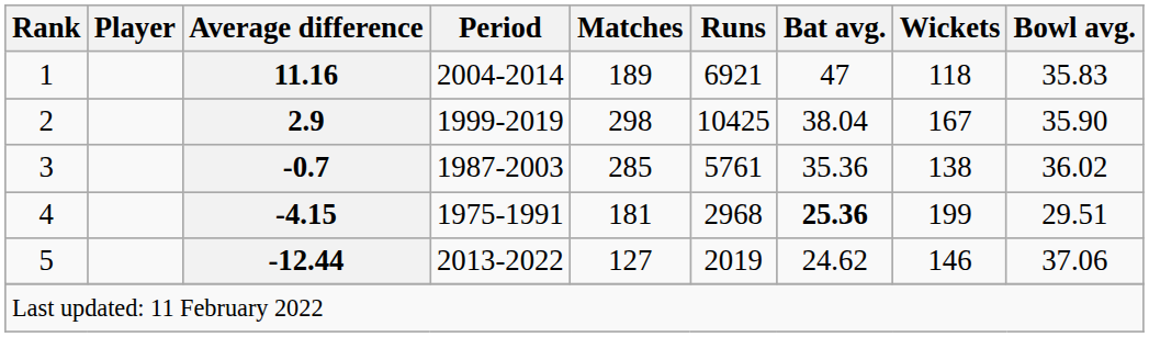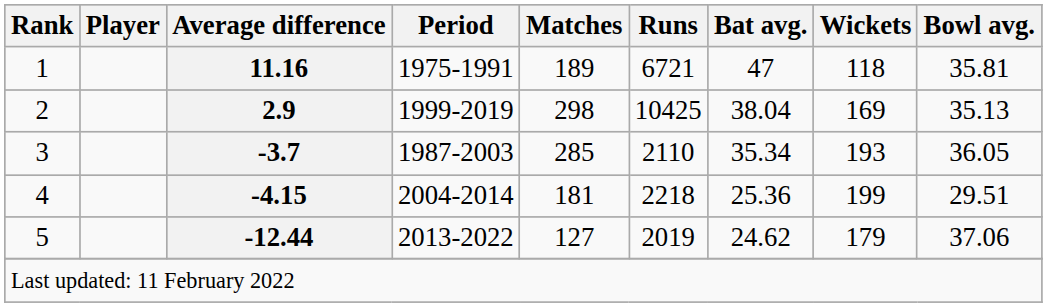1 | Period: 2004-2014 -> 1975-1991
1 | Runs: 6921 -> 6721
1 | Bowl avg.: 35.83 -> 35.81
2 | Wickets: 167 -> 169
2 | Bowl avg.: 35.90 -> 35.13
3 | Average difference: -0.7 -> -3.7
3 | Runs: 5761 -> 2110
3 | Bat avg.: 35.36 -> 35.34
3 | Wickets: 138 -> 193
3 | Bowl avg.: 36.02 -> 36.05
4 | Period: 1975-1991 -> 2004-2014
4 | Runs: 2968 -> 2218
4 | Bat avg.: bold -> normal
5 | Wickets: 146 -> 179
